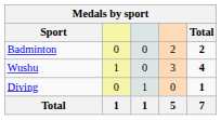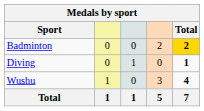Badminton | Total: no background -> gold background
rows swapped: Diving <-> Wushu
